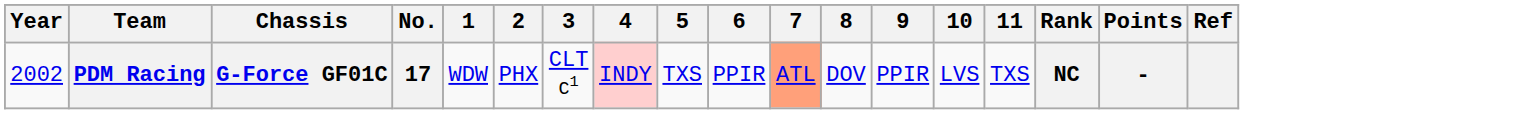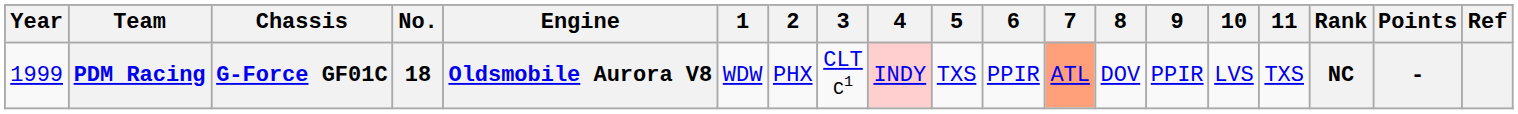+ column: Engine | Oldsmobile Aurora V8
PDM Racing | Year: 2002 -> 1999
PDM Racing | No.: 17 -> 18
